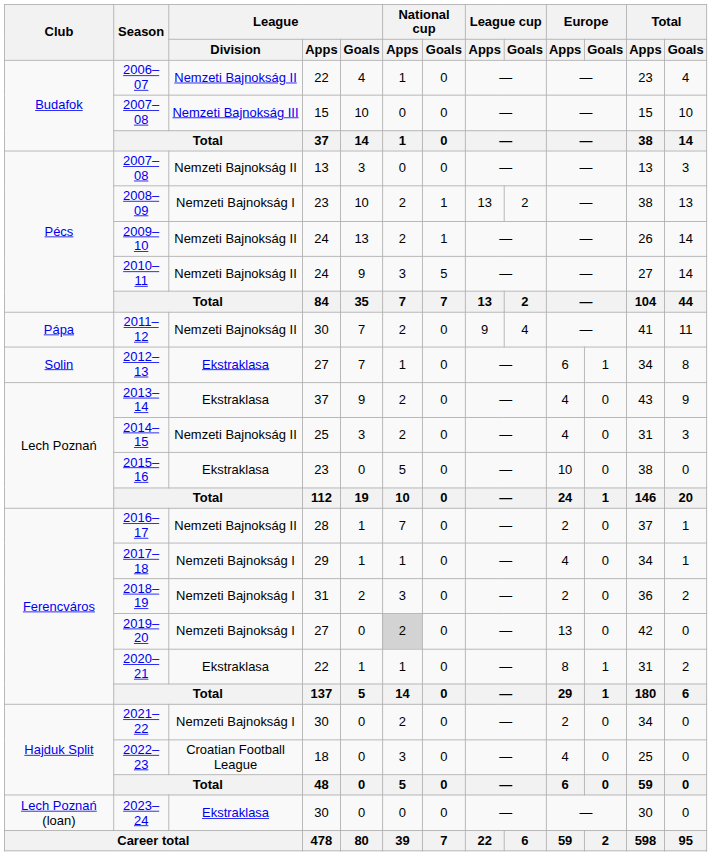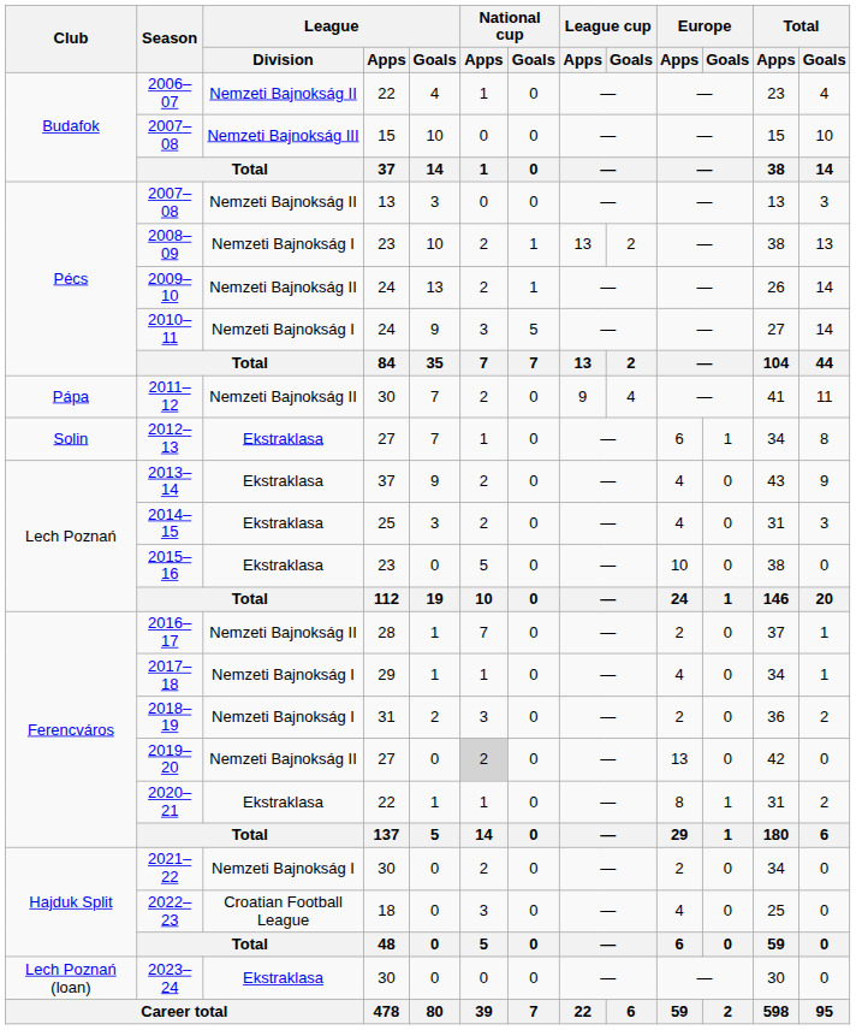2010–11 | League / Division: Nemzeti Bajnokság II -> Nemzeti Bajnokság I
2014–15 | League / Division: Nemzeti Bajnokság II -> Ekstraklasa
2019–20 | League / Division: Nemzeti Bajnokság I -> Nemzeti Bajnokság II
